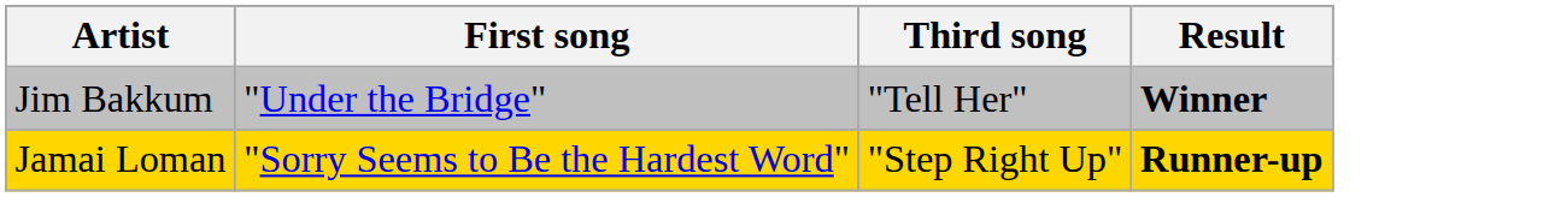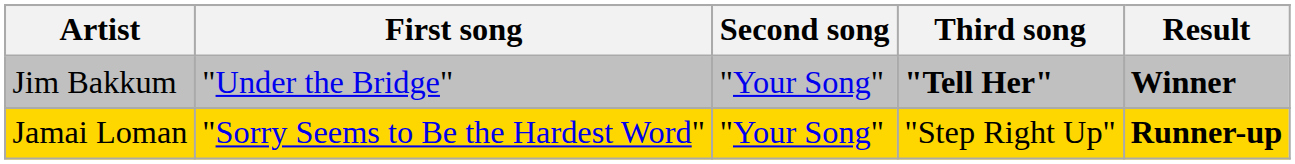+ column: Second song | "Your Song" | "Your Song"
Jim Bakkum | Third song: normal -> bold
